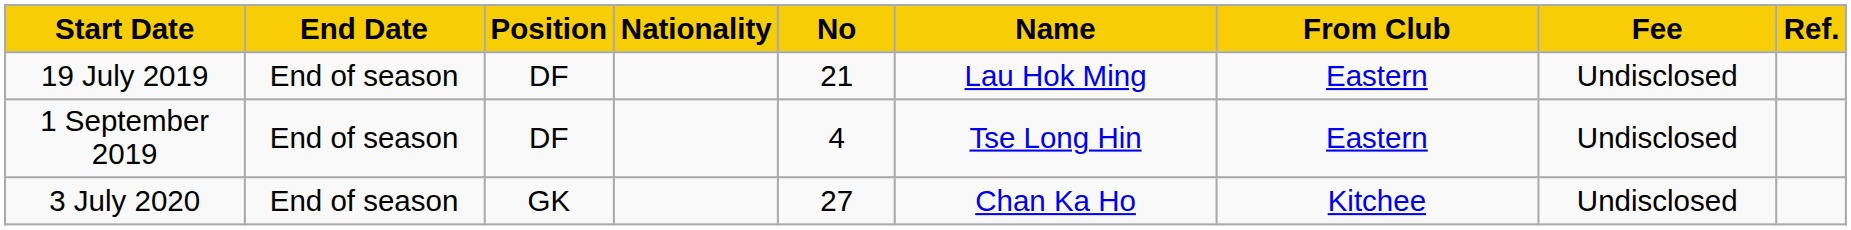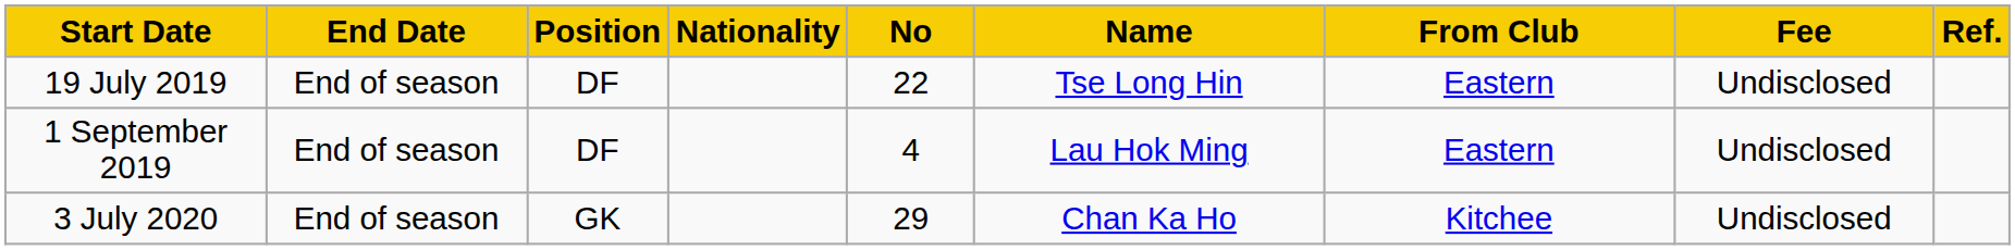19 July 2019 | No: 21 -> 22
19 July 2019 | Name: Lau Hok Ming -> Tse Long Hin
1 September 2019 | Name: Tse Long Hin -> Lau Hok Ming
3 July 2020 | No: 27 -> 29
